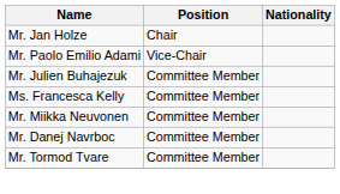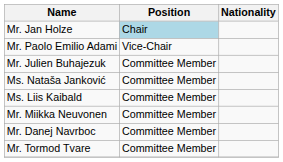Mr. Jan Holze | Position: no background -> lightblue background
+ row: Ms. Nataša Janković | Committee Member
+ row: Ms. Liis Kaibald | Committee Member
- row: Ms. Francesca Kelly | Committee Member
